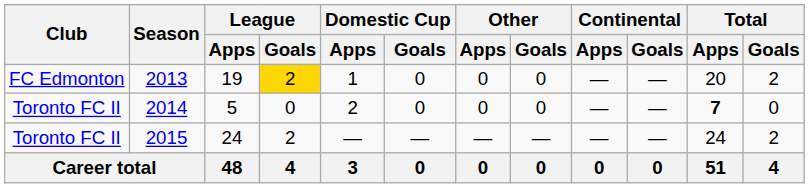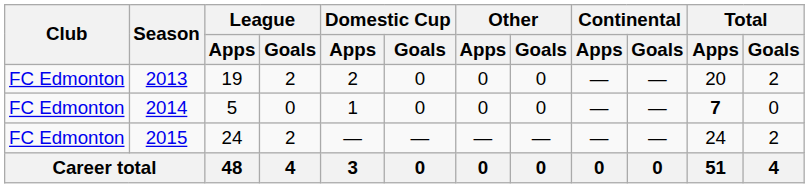2013 | League / Goals: gold background -> no background
2013 | Domestic Cup / Apps: 1 -> 2
2014 | Club: Toronto FC II -> FC Edmonton
2014 | Domestic Cup / Apps: 2 -> 1
2015 | Club: Toronto FC II -> FC Edmonton
